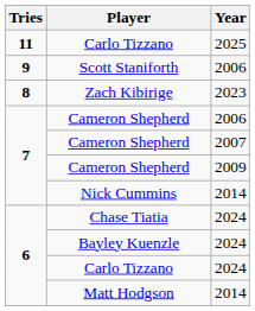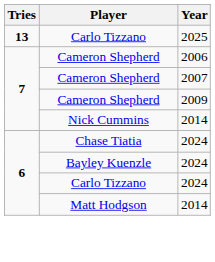Carlo Tizzano / 2025 | Tries: 11 -> 13
- row: 9 | Scott Staniforth | 2006
- row: 8 | Zach Kibirige | 2023
